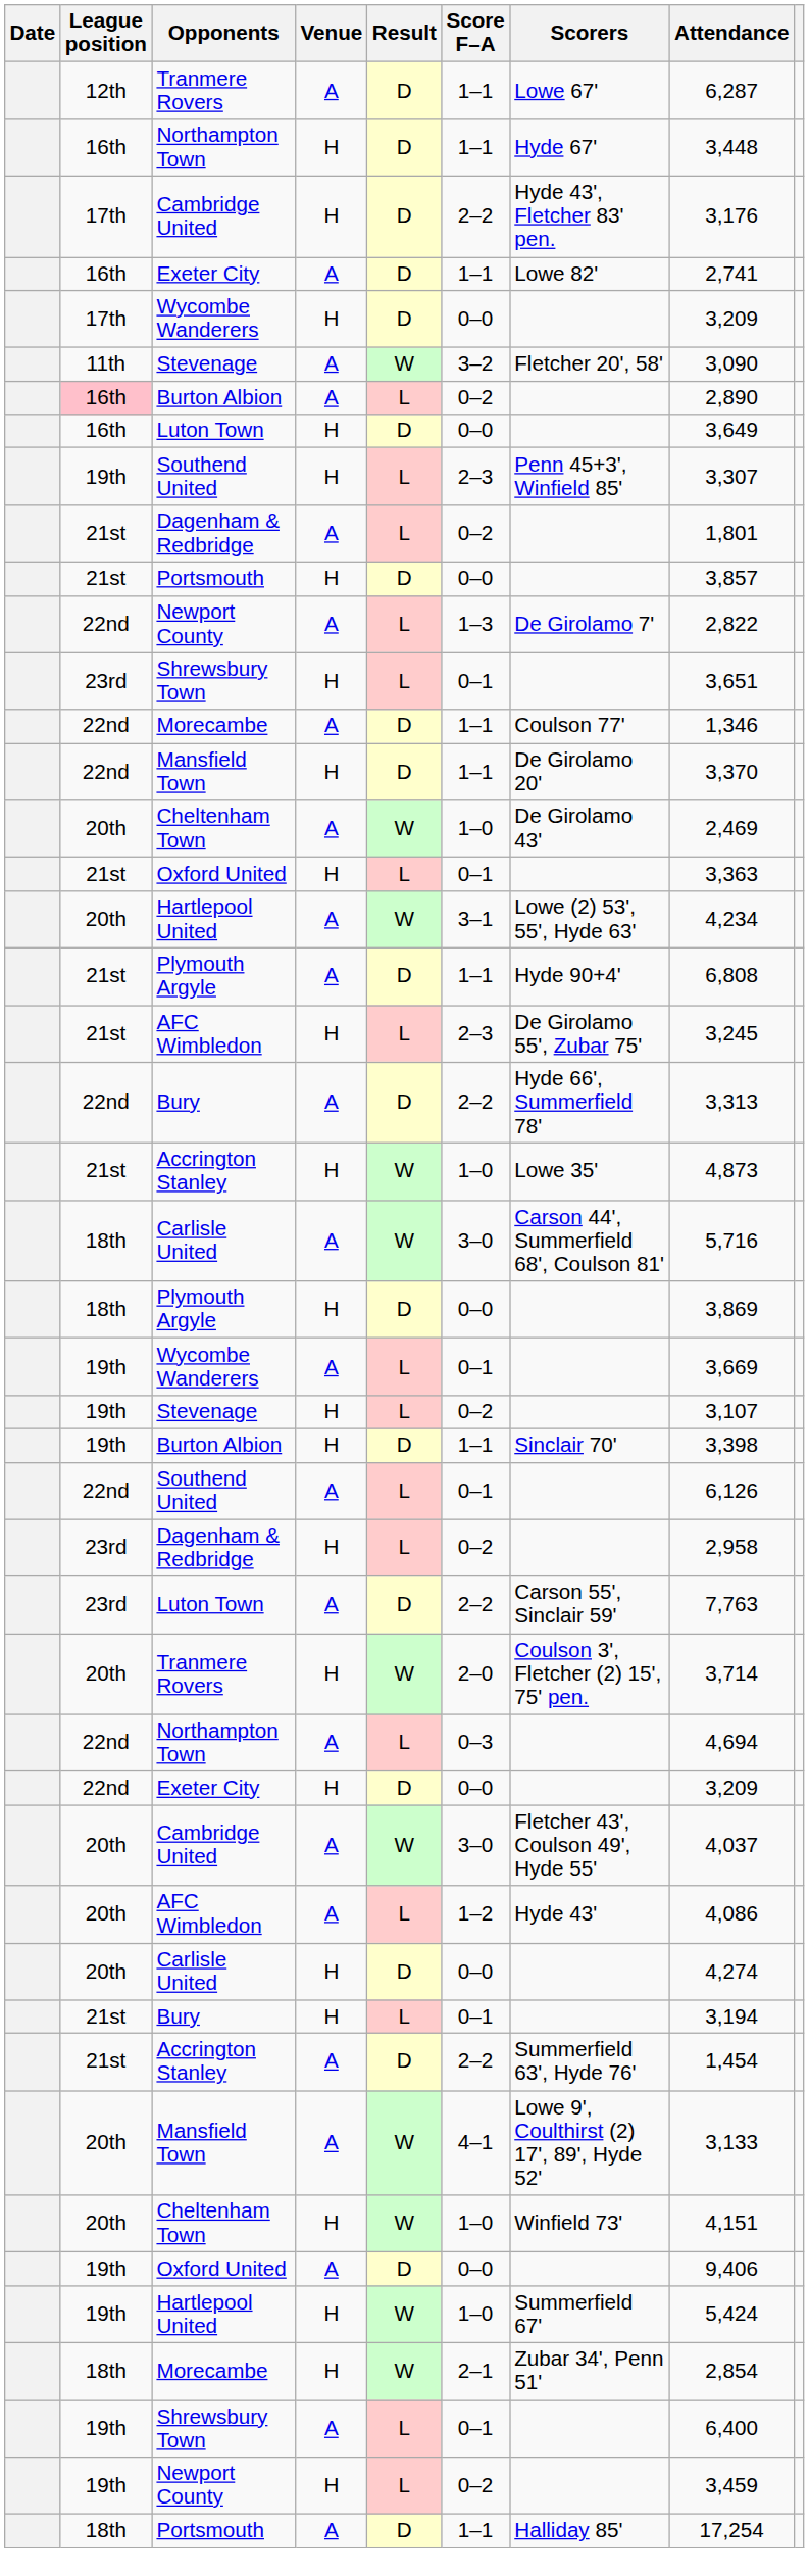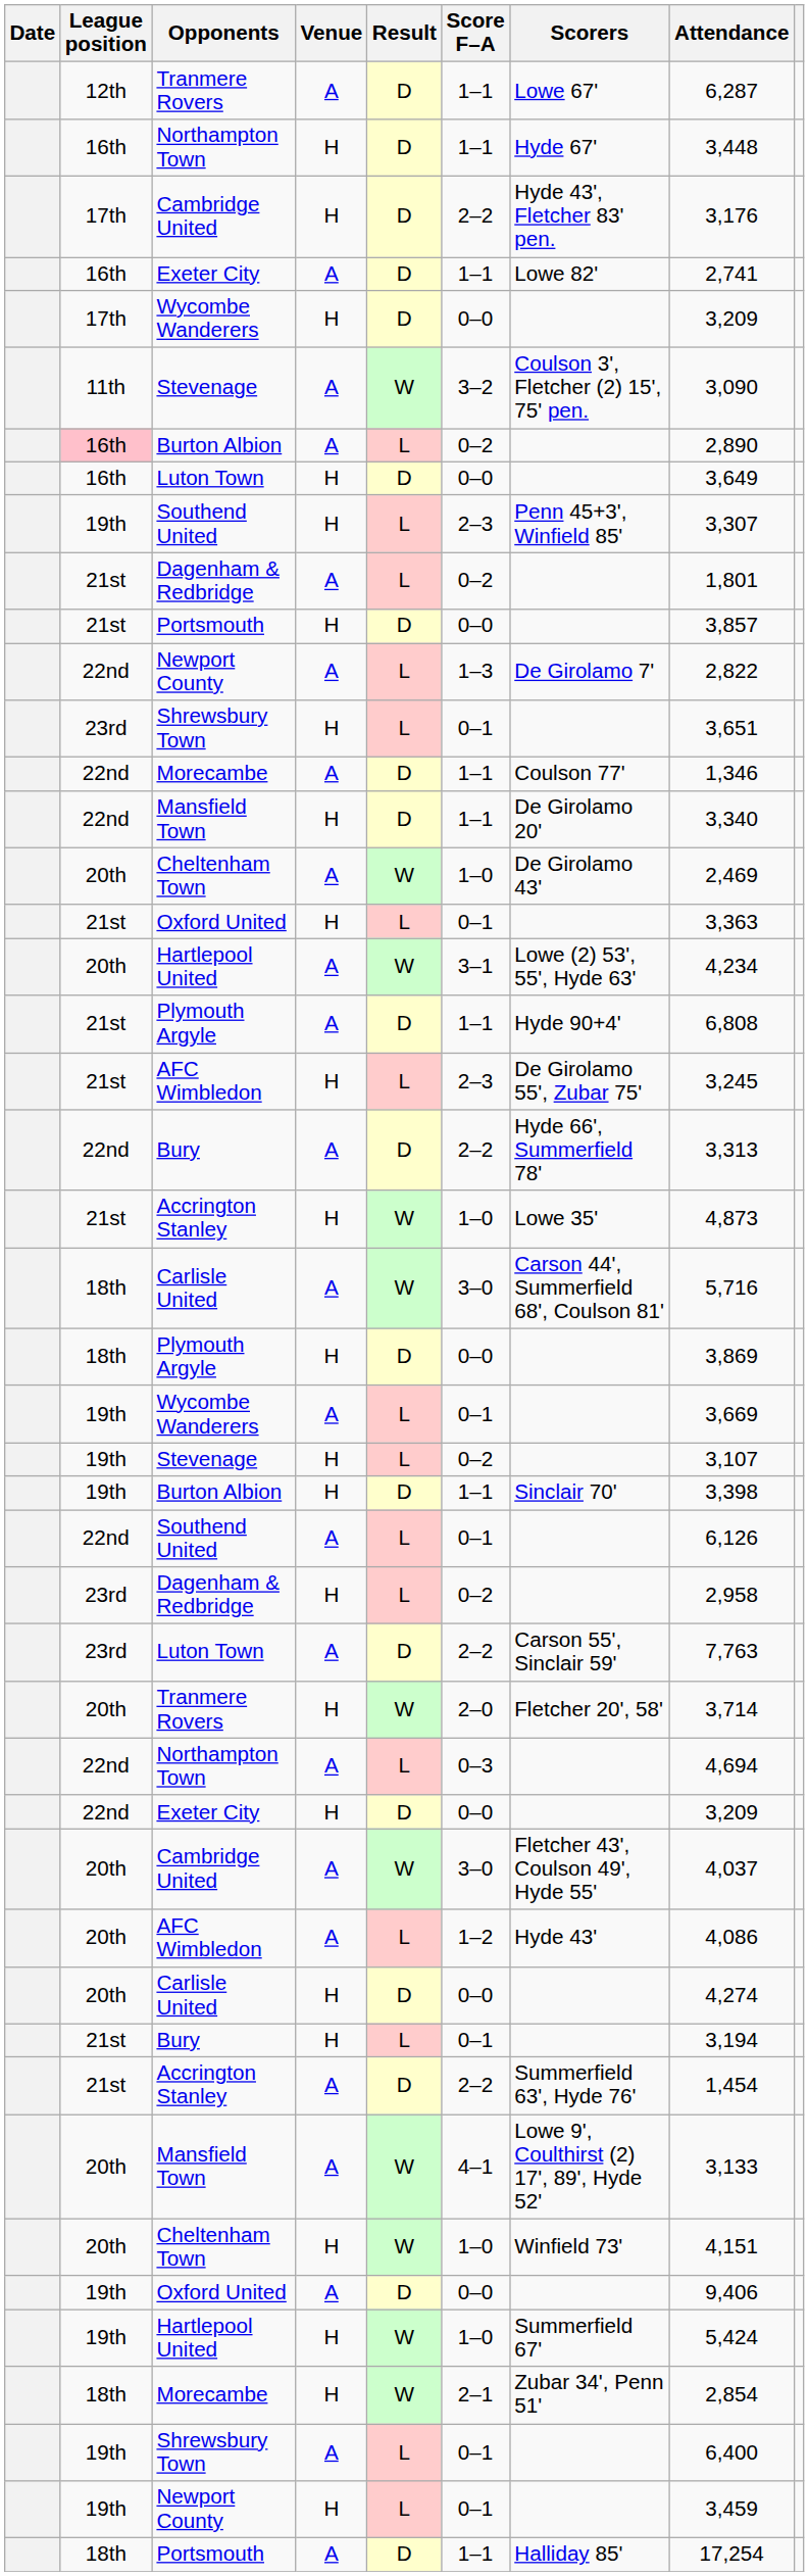Stevenage / A | Scorers: Fletcher 20', 58' -> Coulson 3', Fletcher (2) 15', 75' pen.
Mansfield Town / H | Attendance: 3,370 -> 3,340
Tranmere Rovers / H | Scorers: Coulson 3', Fletcher (2) 15', 75' pen. -> Fletcher 20', 58'
Newport County / H | Score F–A: 0–2 -> 0–1
